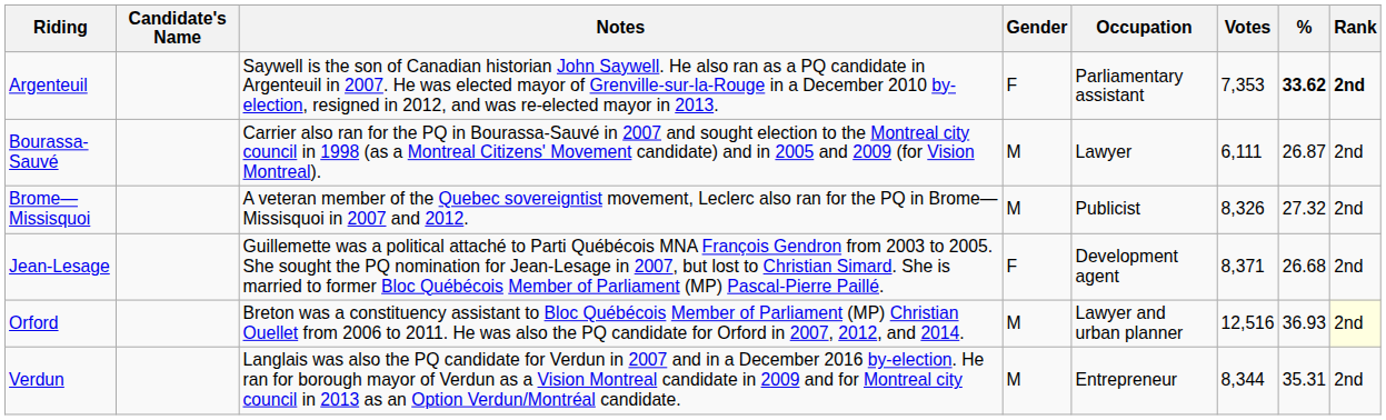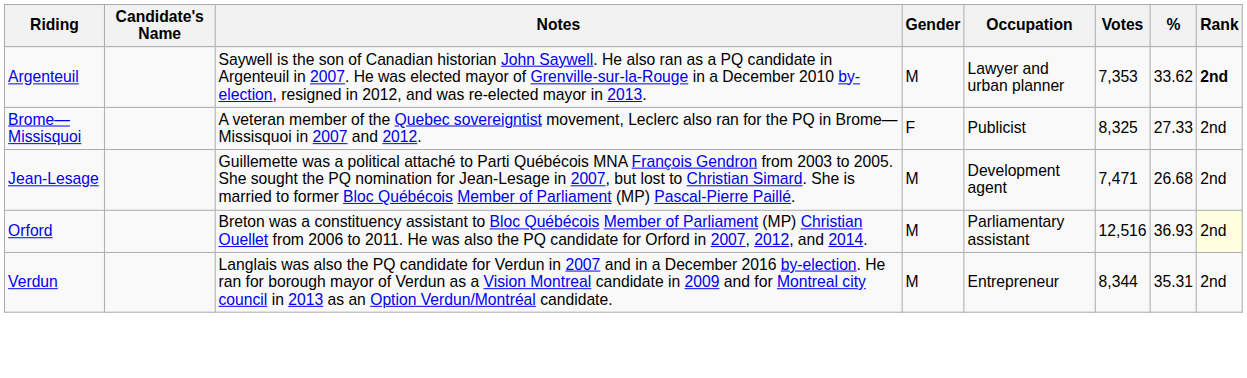Argenteuil | Gender: F -> M
Argenteuil | Occupation: Parliamentary assistant -> Lawyer and urban planner
Argenteuil | %: bold -> normal
- row: Bourassa-Sauvé | Carrier also ran for the PQ in Bourassa-Sauvé in 2007 and sought election to the Montreal city council in 1998 (as a Montreal Citizens' Movement candidate) and in 2005 and 2009 (for Vision Montreal). | M | Lawyer | 6,111 | 26.87 | 2nd
Brome—Missisquoi | Gender: M -> F
Brome—Missisquoi | Votes: 8,326 -> 8,325
Brome—Missisquoi | %: 27.32 -> 27.33
Jean-Lesage | Gender: F -> M
Jean-Lesage | Votes: 8,371 -> 7,471
Orford | Occupation: Lawyer and urban planner -> Parliamentary assistant
